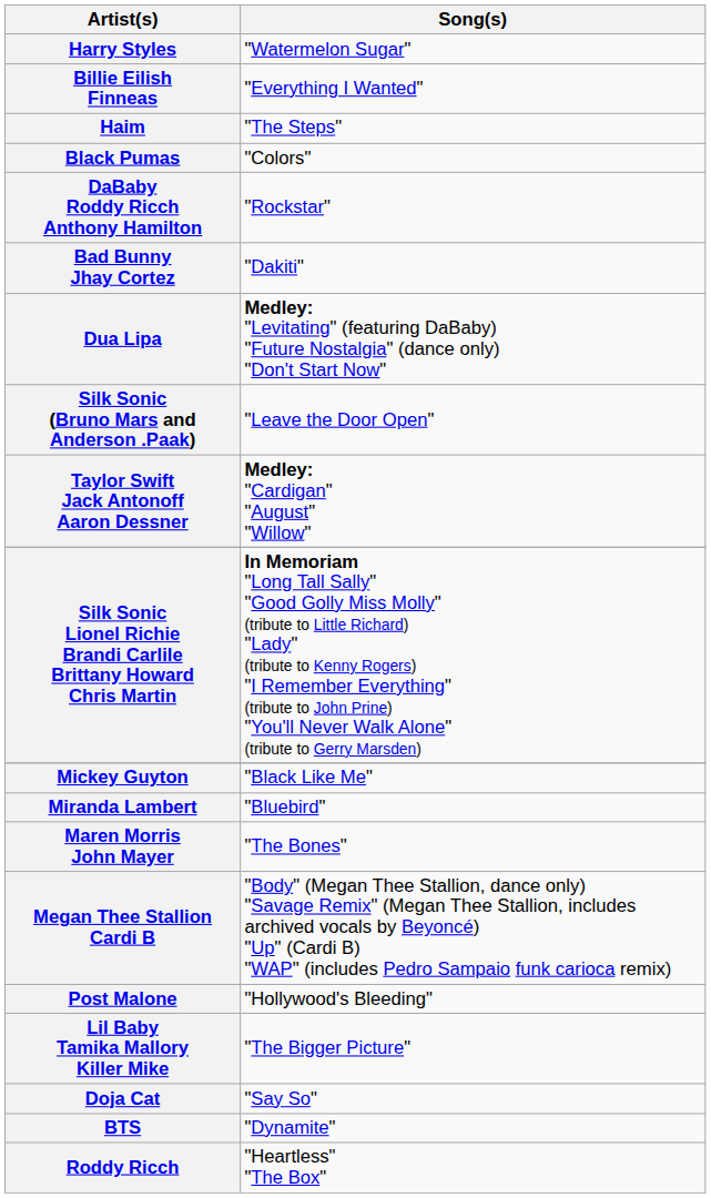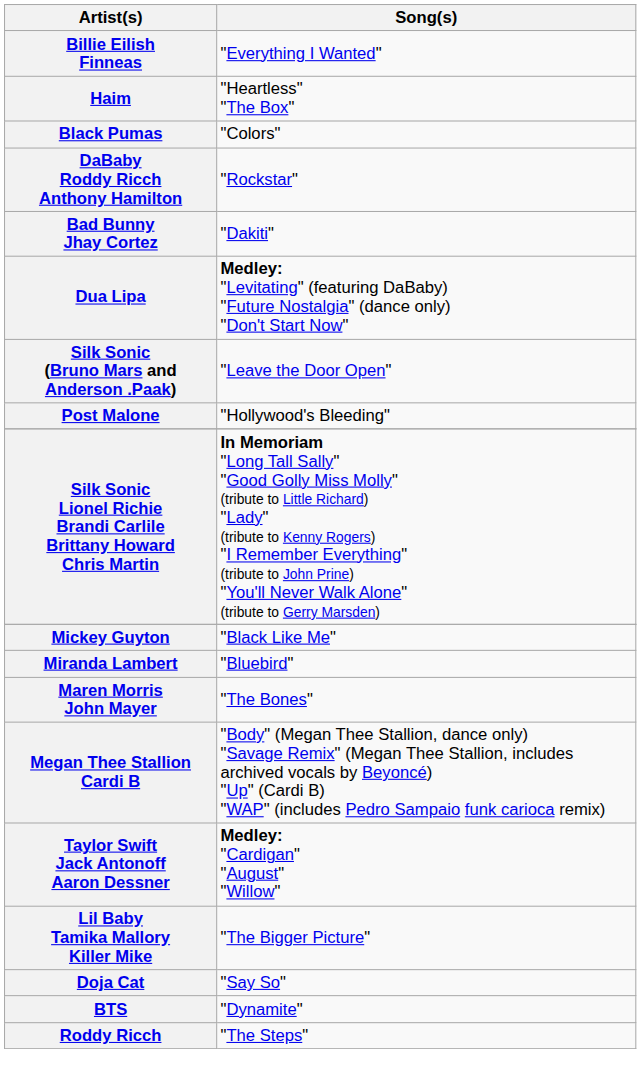- row: Harry Styles | "Watermelon Sugar"
Haim | Song(s): "The Steps" -> "Heartless" "The Box"
rows swapped: Taylor Swift Jack Antonoff Aaron Dessner <-> Post Malone
Roddy Ricch | Song(s): "Heartless" "The Box" -> "The Steps"
